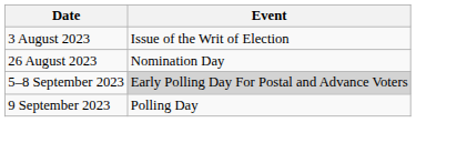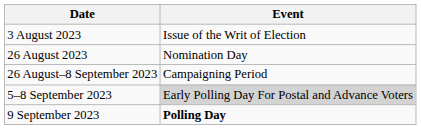+ row: 26 August–8 September 2023 | Campaigning Period
9 September 2023 | Event: normal -> bold
